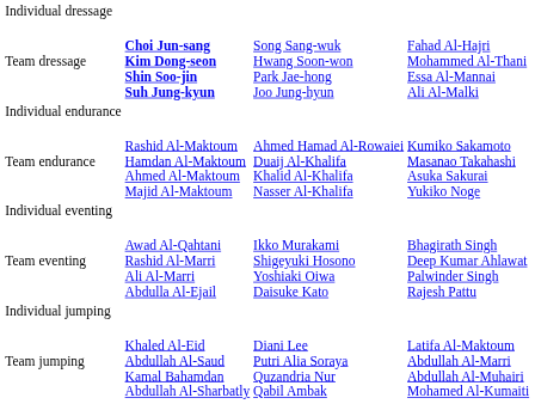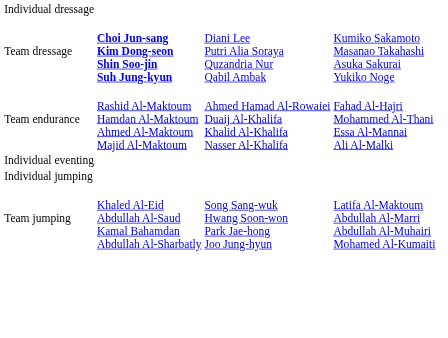Team dressage | column 3: Song Sang-wuk Hwang Soon-won Park Jae-hong Joo Jung-hyun -> Diani Lee Putri Alia Soraya Quzandria Nur Qabil Ambak
Team dressage | column 4: Fahad Al-Hajri Mohammed Al-Thani Essa Al-Mannai Ali Al-Malki -> Kumiko Sakamoto Masanao Takahashi Asuka Sakurai Yukiko Noge
- row: Individual endurance
Team endurance | column 4: Kumiko Sakamoto Masanao Takahashi Asuka Sakurai Yukiko Noge -> Fahad Al-Hajri Mohammed Al-Thani Essa Al-Mannai Ali Al-Malki
- row: Team eventing | Awad Al-Qahtani Rashid Al-Marri Ali Al-Marri Abdulla Al-Ejail | Ikko Murakami Shigeyuki Hosono Yoshiaki Oiwa Daisuke Kato | Bhagirath Singh Deep Kumar Ahlawat Palwinder Singh Rajesh Pattu
Team jumping | column 3: Diani Lee Putri Alia Soraya Quzandria Nur Qabil Ambak -> Song Sang-wuk Hwang Soon-won Park Jae-hong Joo Jung-hyun
